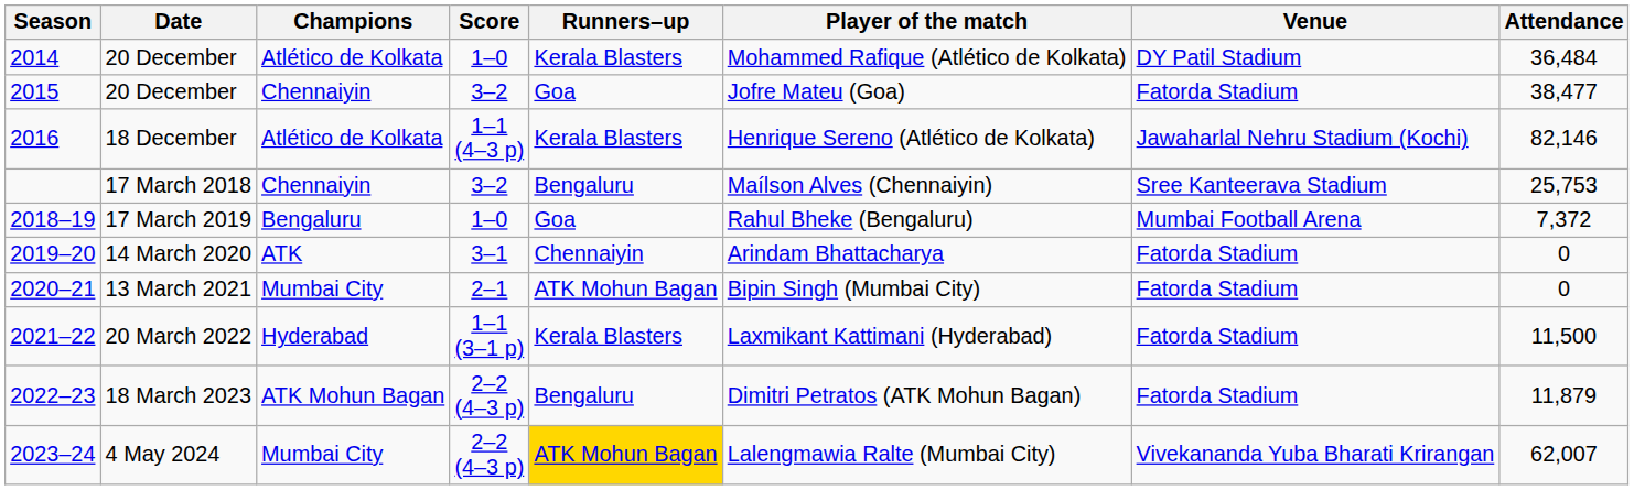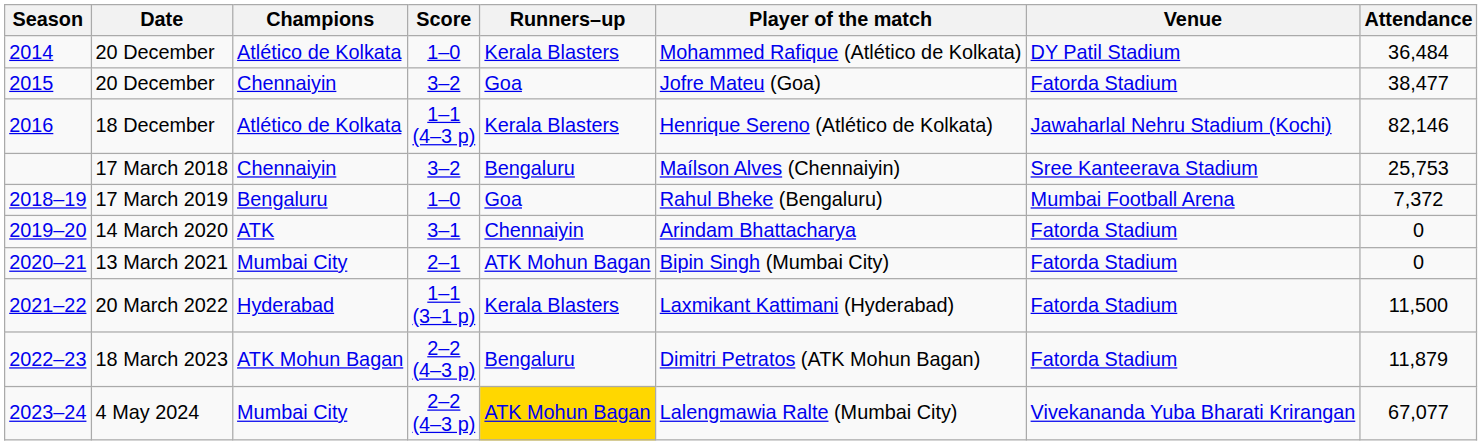4 May 2024 | Attendance: 62,007 -> 67,077
